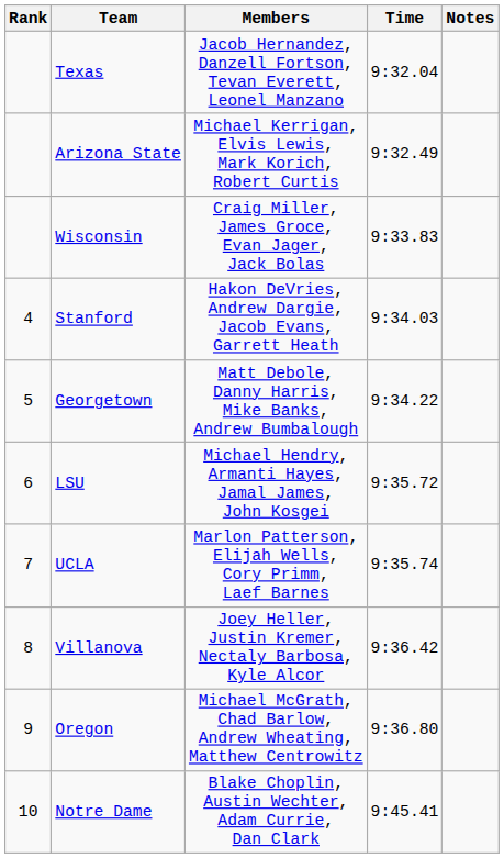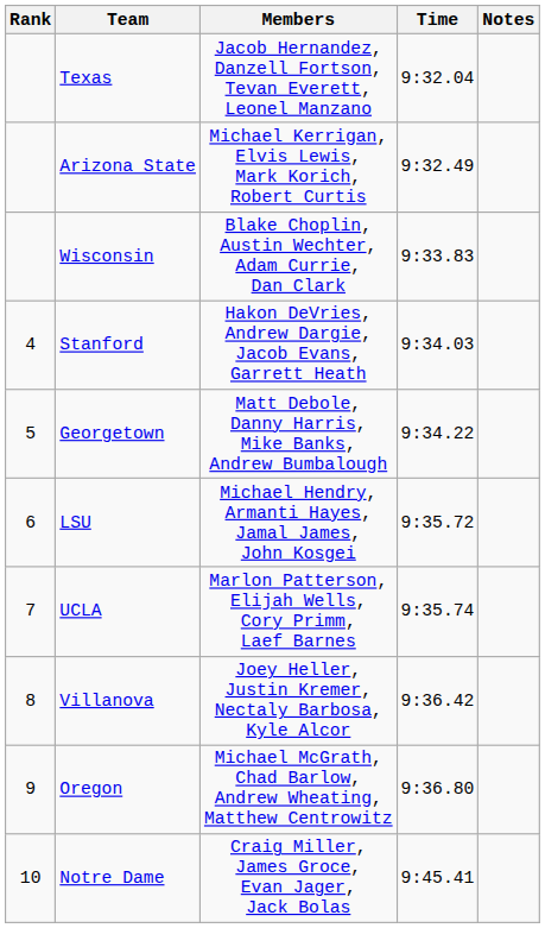Wisconsin | Members: Craig Miller, James Groce, Evan Jager, Jack Bolas -> Blake Choplin, Austin Wechter, Adam Currie, Dan Clark
Notre Dame | Members: Blake Choplin, Austin Wechter, Adam Currie, Dan Clark -> Craig Miller, James Groce, Evan Jager, Jack Bolas
